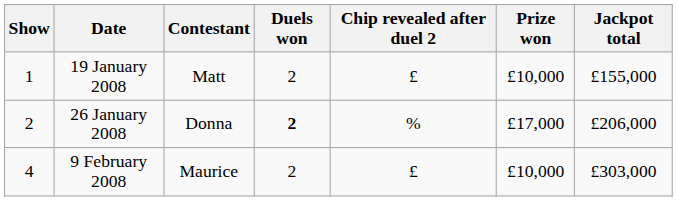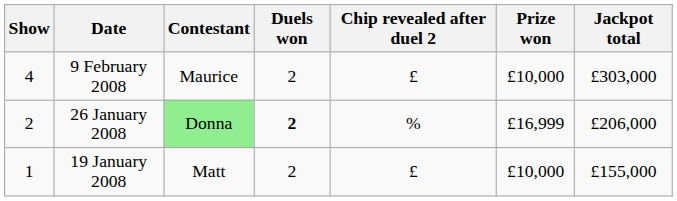rows swapped: 19 January 2008 <-> 9 February 2008
26 January 2008 | Contestant: no background -> lightgreen background
26 January 2008 | Prize won: £17,000 -> £16,999
